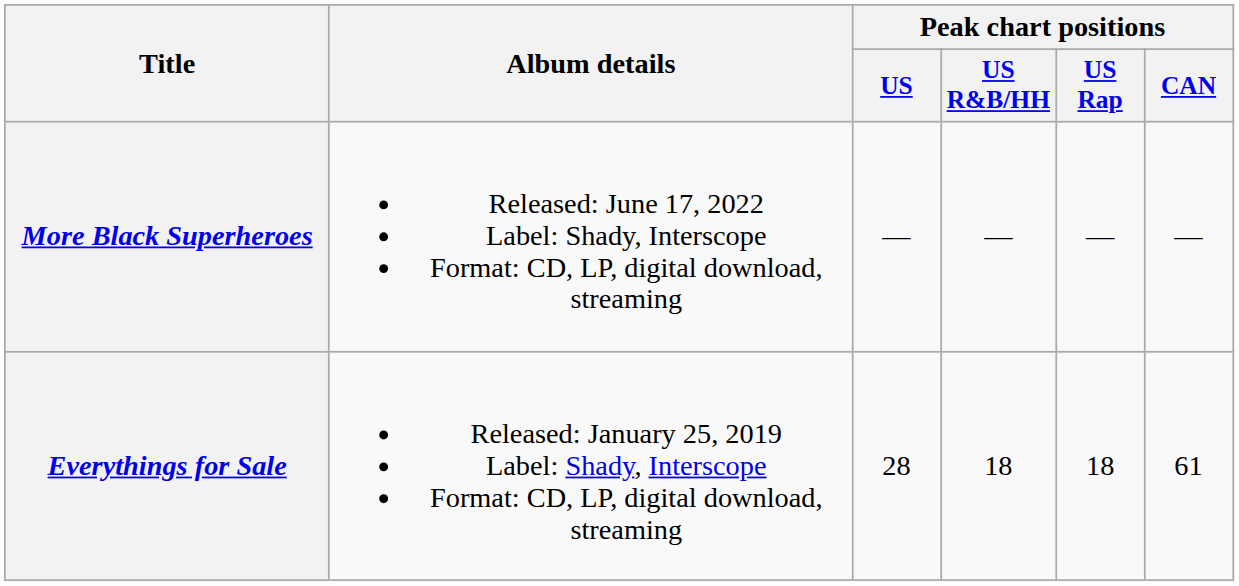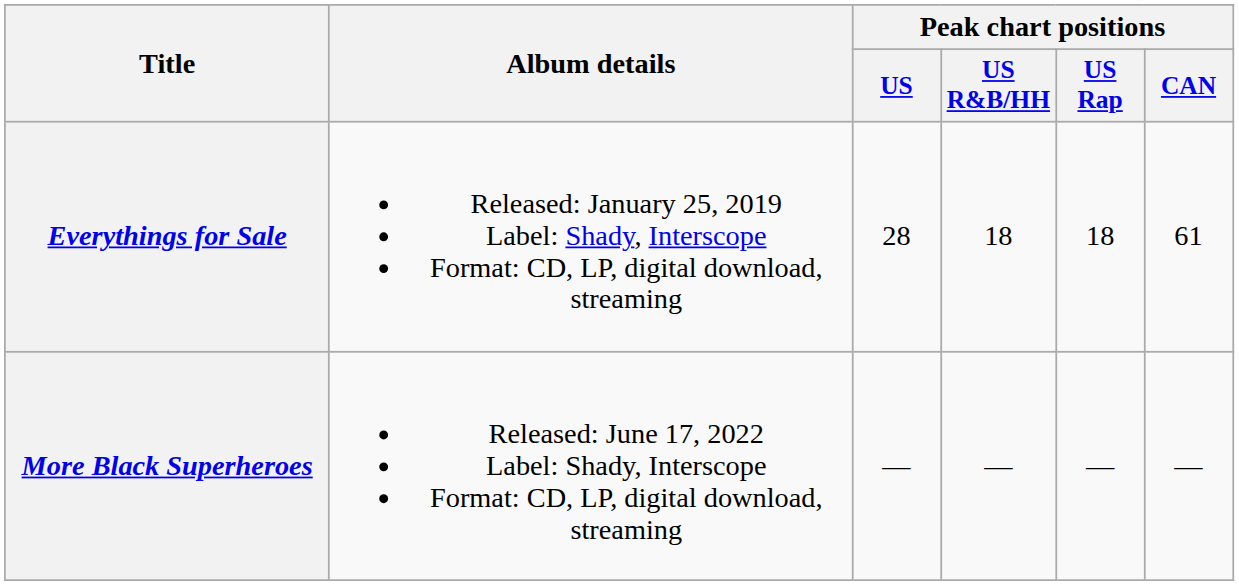rows swapped: Everythings for Sale <-> More Black Superheroes
